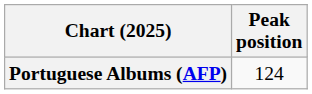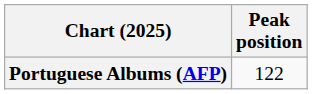Portuguese Albums (AFP) | Peak position: 124 -> 122
